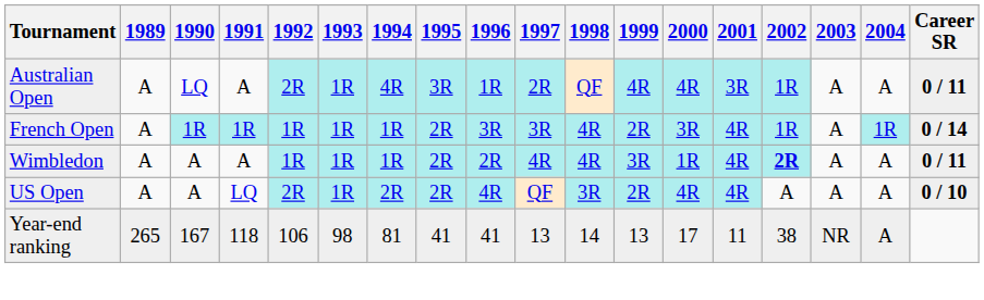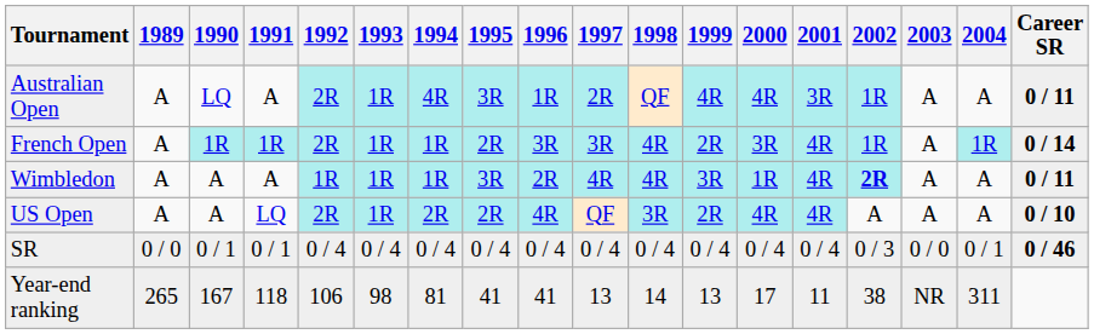French Open | 1992: 1R -> 2R
Wimbledon | 1995: 2R -> 3R
+ row: SR | 0 / 0 | 0 / 1 | 0 / 1 | 0 / 4 | 0 / 4 | 0 / 4 | 0 / 4 | 0 / 4 | 0 / 4 | 0 / 4 | 0 / 4 | 0 / 4 | 0 / 4 | 0 / 3 | 0 / 0 | 0 / 1 | 0 / 46
Year-end ranking | 2004: A -> 311
